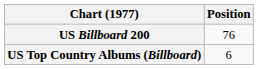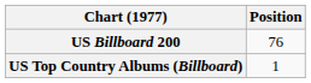US Top Country Albums (Billboard) | Position: 6 -> 1
